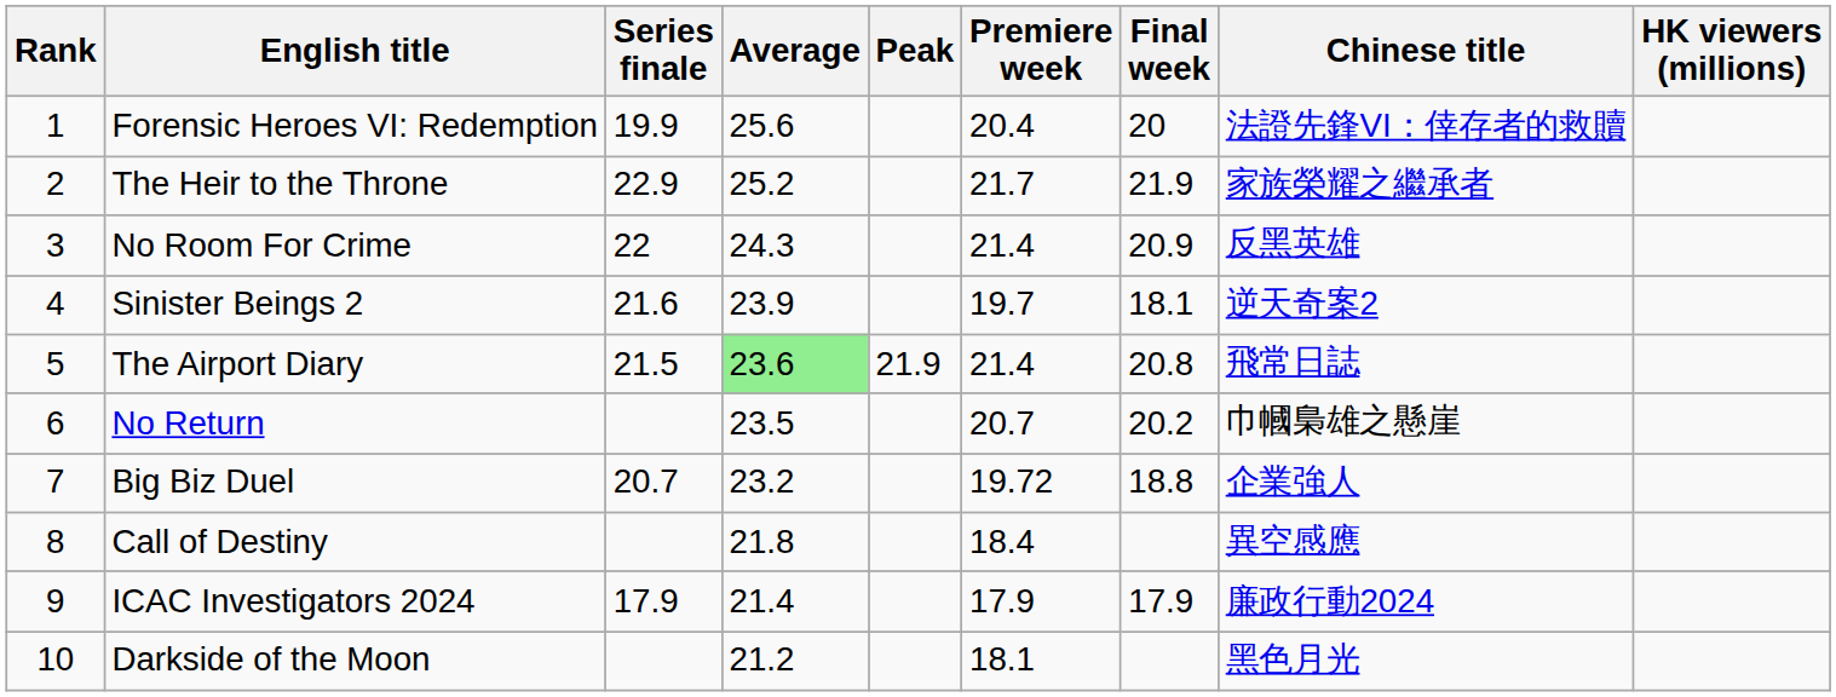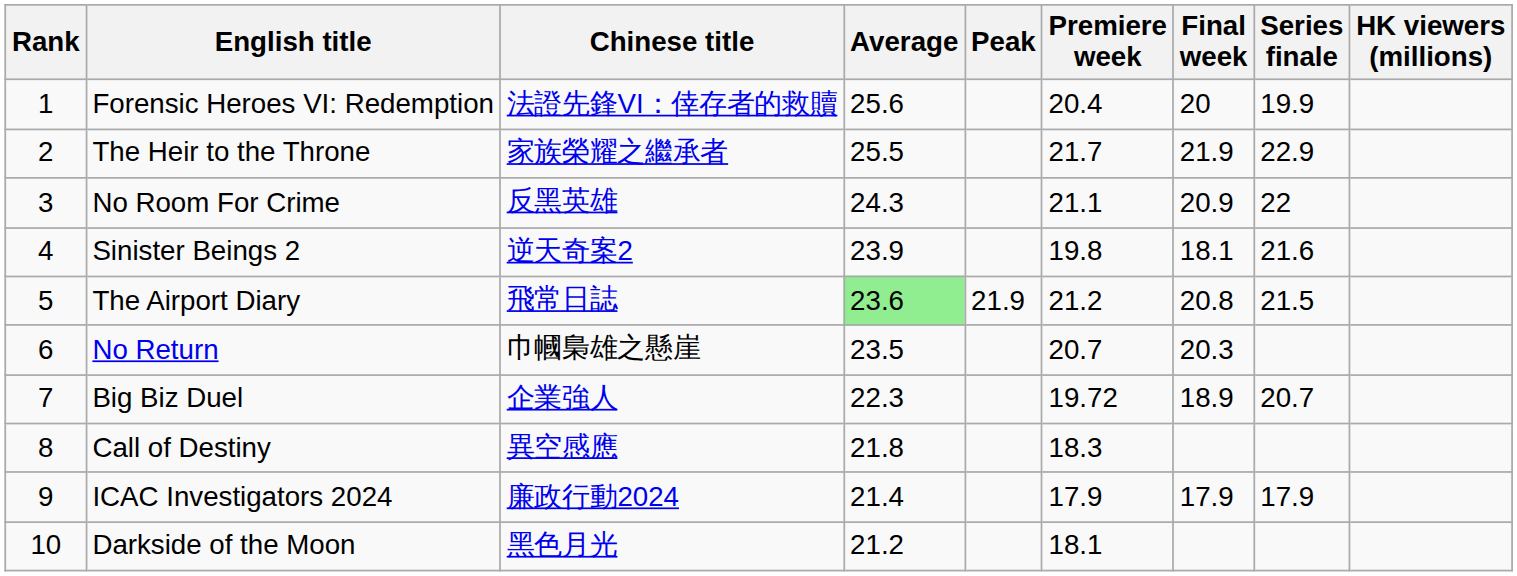columns swapped: Chinese title <-> Series finale
The Heir to the Throne | Average: 25.2 -> 25.5
No Room For Crime | Premiere week: 21.4 -> 21.1
Sinister Beings 2 | Premiere week: 19.7 -> 19.8
The Airport Diary | Premiere week: 21.4 -> 21.2
No Return | Final week: 20.2 -> 20.3
Big Biz Duel | Average: 23.2 -> 22.3
Big Biz Duel | Final week: 18.8 -> 18.9
Call of Destiny | Premiere week: 18.4 -> 18.3
